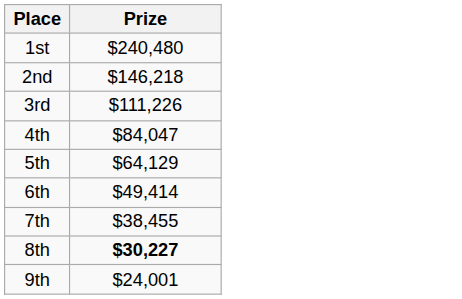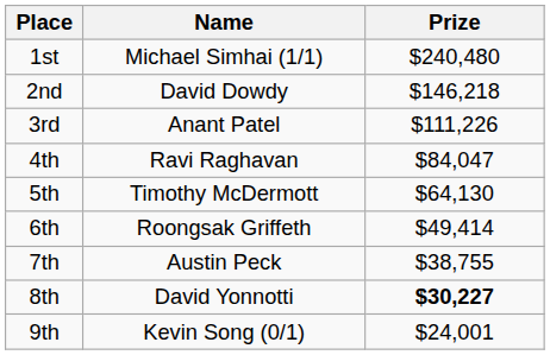+ column: Name | Michael Simhai (1/1) | David Dowdy | Anant Patel | Ravi Raghavan | Timothy McDermott | Roongsak Griffeth | Austin Peck | David Yonnotti | Kevin Song (0/1)
5th | Prize: $64,129 -> $64,130
7th | Prize: $38,455 -> $38,755
